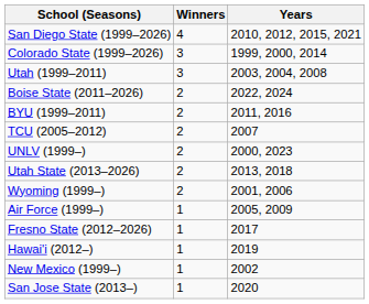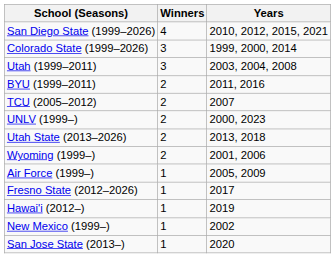- row: Boise State (2011–2026) | 2 | 2022, 2024
